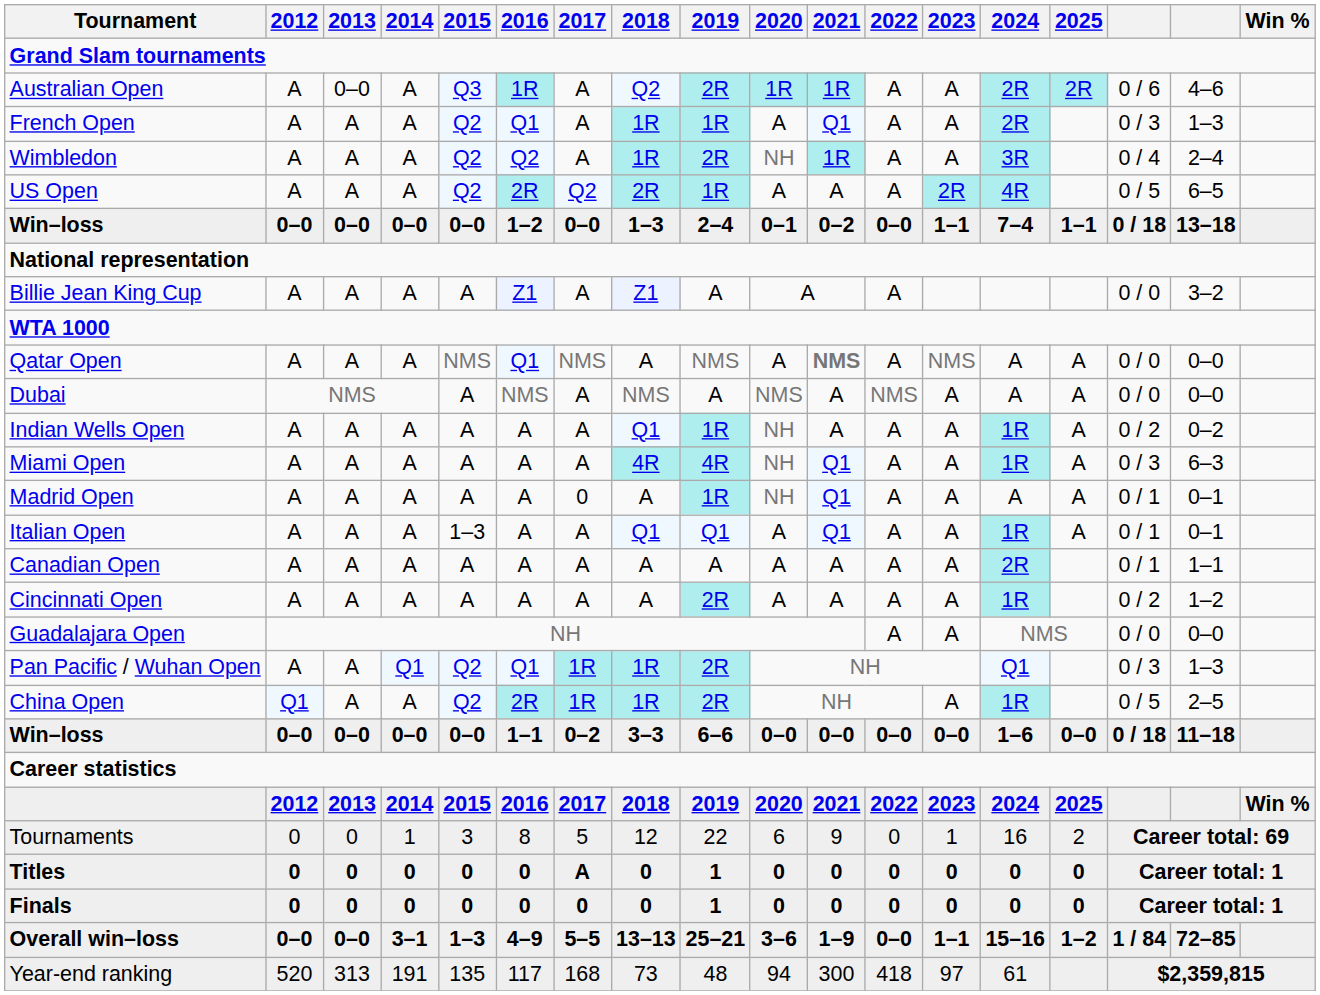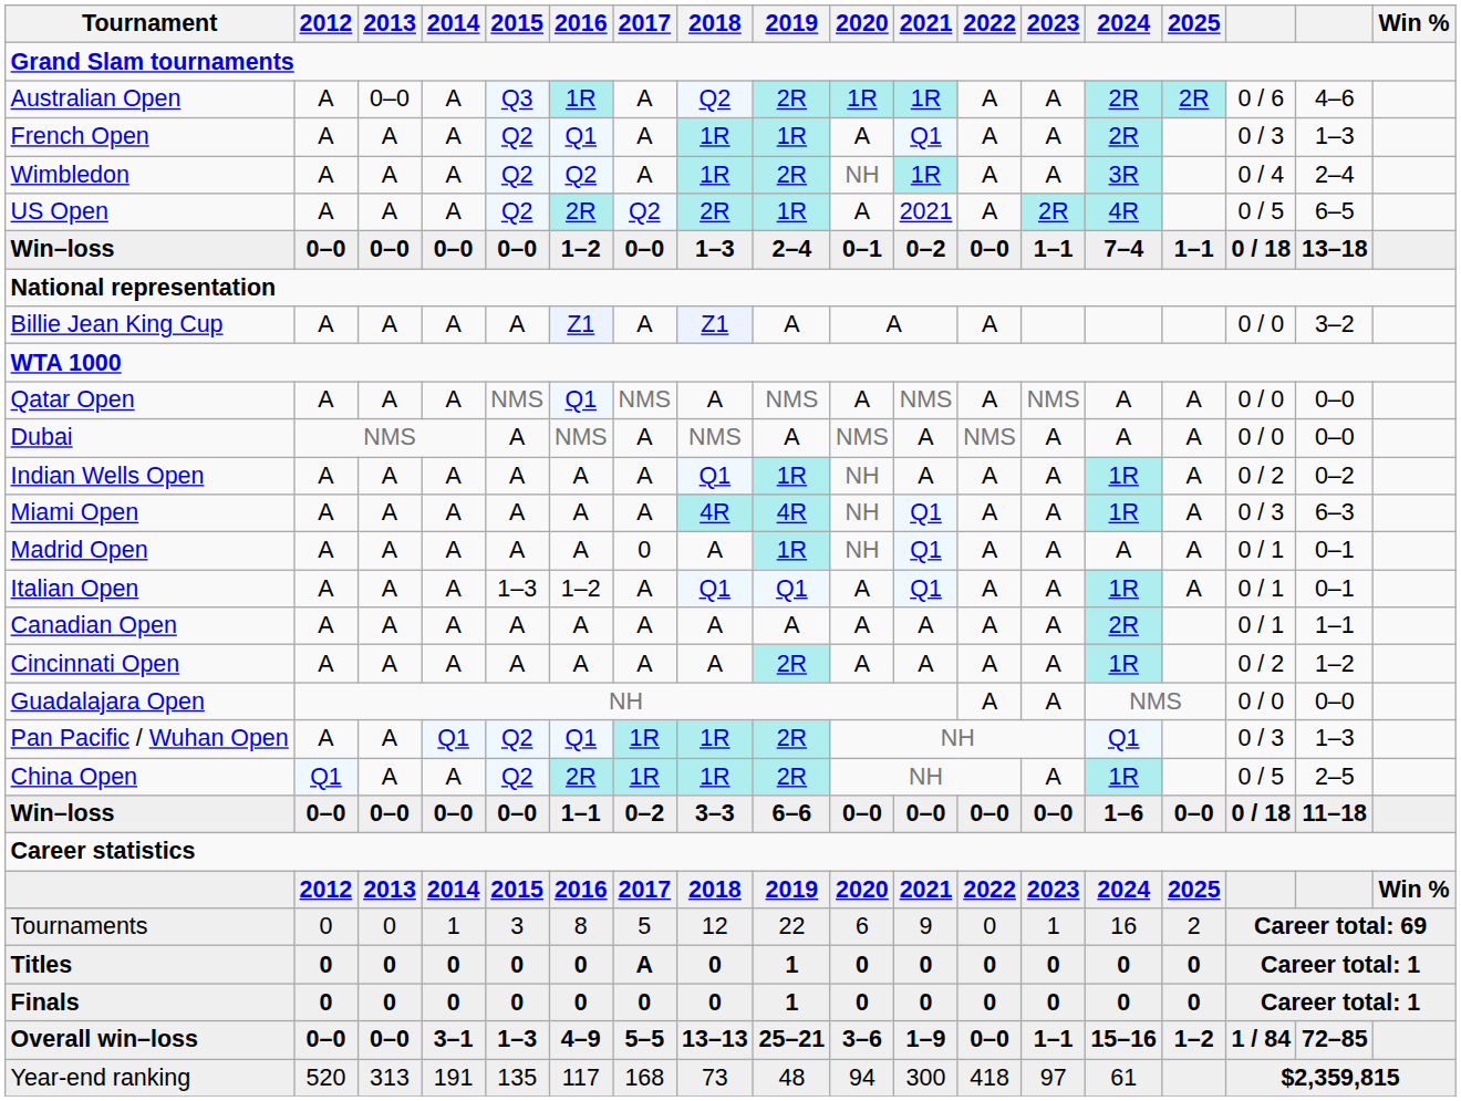US Open | 2021: A -> 2021
Qatar Open | 2021: bold -> normal
Italian Open | 2016: A -> 1–2
